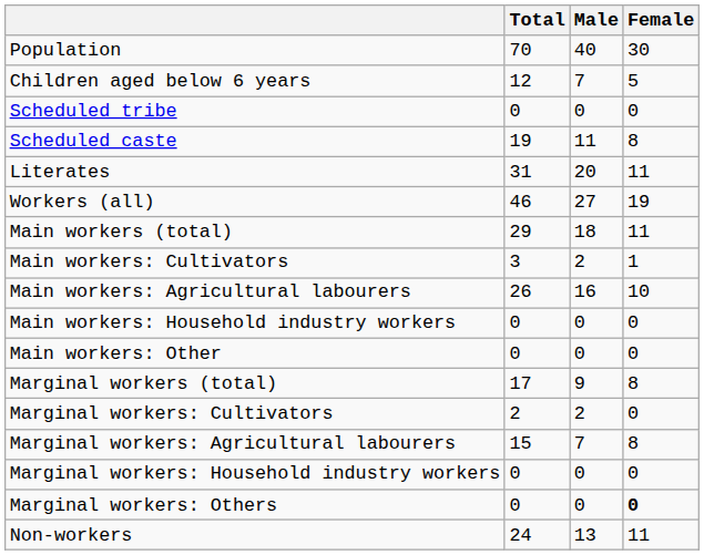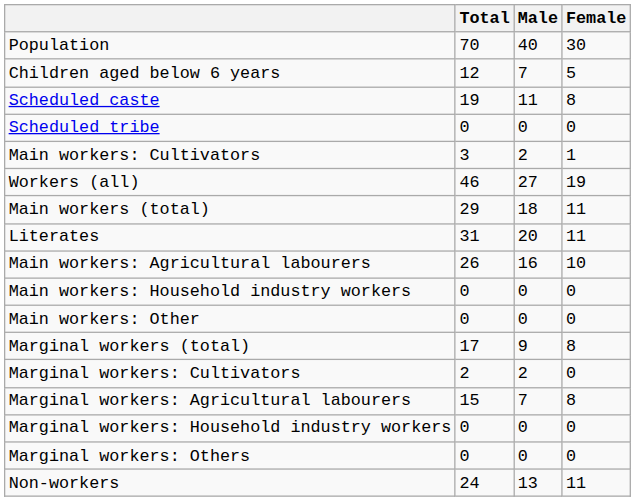rows swapped: Scheduled caste <-> Scheduled tribe
rows swapped: Literates <-> Main workers: Cultivators
Marginal workers: Others | Female: bold -> normal
